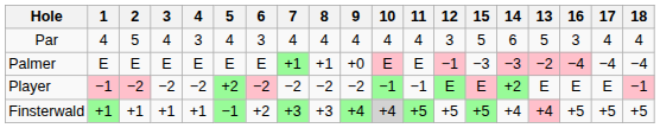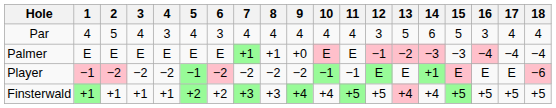columns swapped: 13 <-> 15
Player | 5: +2 -> −1
Player | 14: +2 -> +1
Player | 18: −1 -> −6
Finsterwald | 5: −1 -> +2
Finsterwald | 10: lightgrey background -> no background
